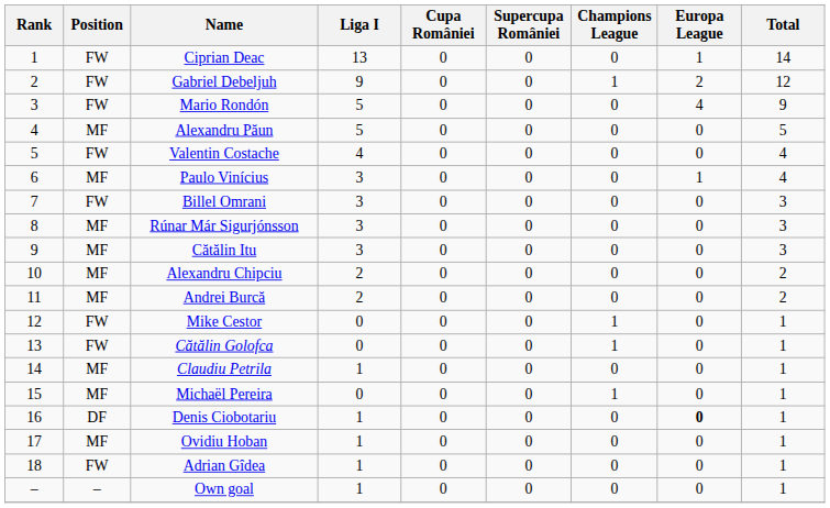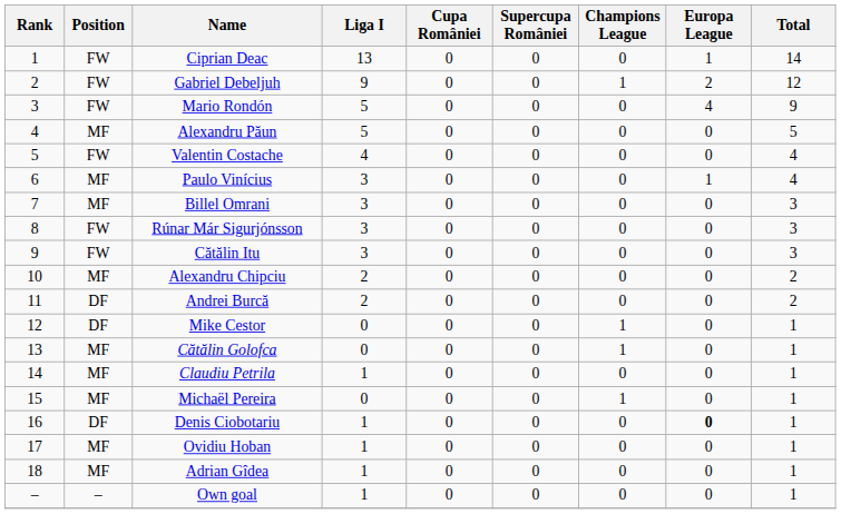Billel Omrani | Position: FW -> MF
Rúnar Már Sigurjónsson | Position: MF -> FW
Cătălin Itu | Position: MF -> FW
Andrei Burcă | Position: MF -> DF
Mike Cestor | Position: FW -> DF
Cătălin Golofca | Position: FW -> MF
Adrian Gîdea | Position: FW -> MF
